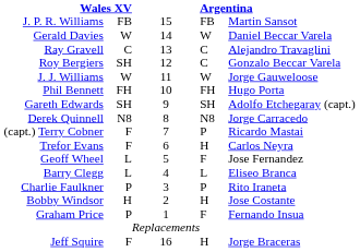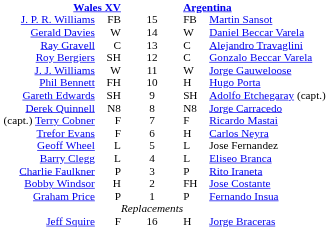Phil Bennett | column 4: FH -> H
(capt.) Terry Cobner | column 4: P -> F
Geoff Wheel | column 4: F -> L
Bobby Windsor | column 4: H -> FH
Graham Price | column 4: F -> P
